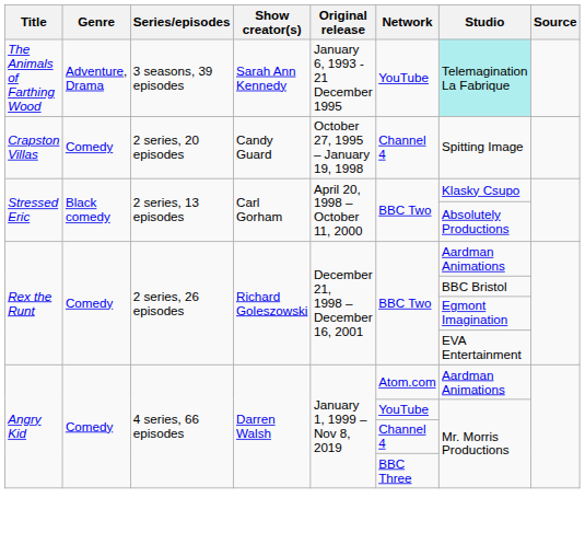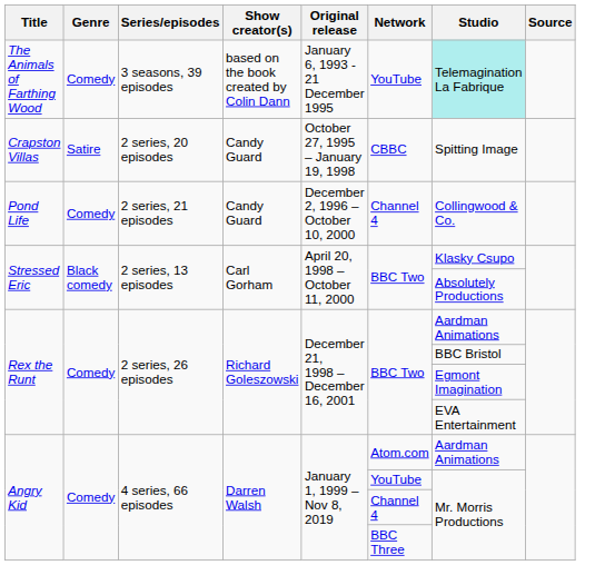The Animals of Farthing Wood | Genre: Adventure, Drama -> Comedy
The Animals of Farthing Wood | Show creator(s): Sarah Ann Kennedy -> based on the book created by Colin Dann
Crapston Villas | Genre: Comedy -> Satire
Crapston Villas | Network: Channel 4 -> CBBC
+ row: Pond Life | Comedy | 2 series, 21 episodes | Candy Guard | December 2, 1996 – October 10, 2000 | Channel 4 | Collingwood & Co.
